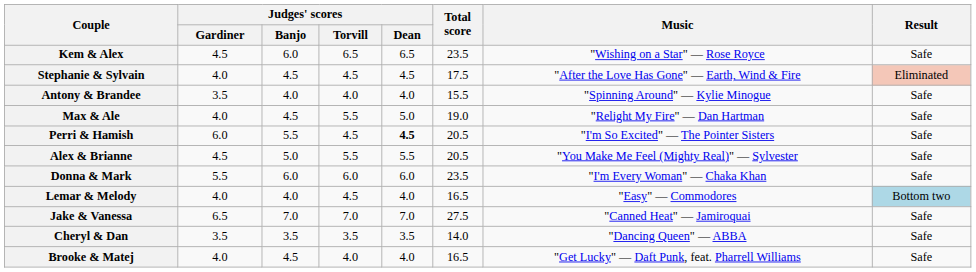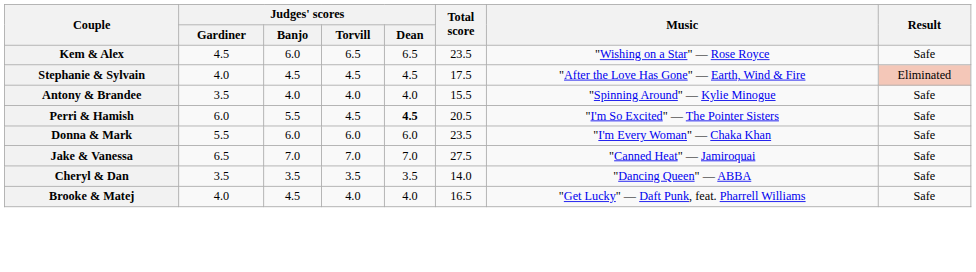- row: Max & Ale | 4.0 | 4.5 | 5.5 | 5.0 | 19.0 | "Relight My Fire" — Dan Hartman | Safe
- row: Alex & Brianne | 4.5 | 5.0 | 5.5 | 5.5 | 20.5 | "You Make Me Feel (Mighty Real)" — Sylvester | Safe
- row: Lemar & Melody | 4.0 | 4.0 | 4.5 | 4.0 | 16.5 | "Easy" — Commodores | Bottom two
